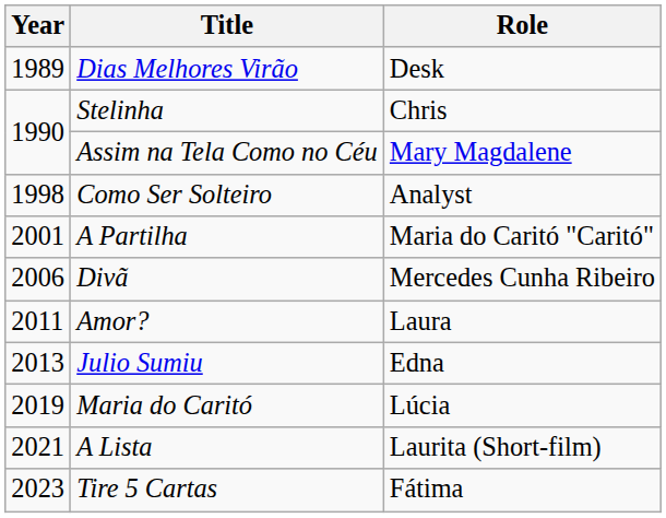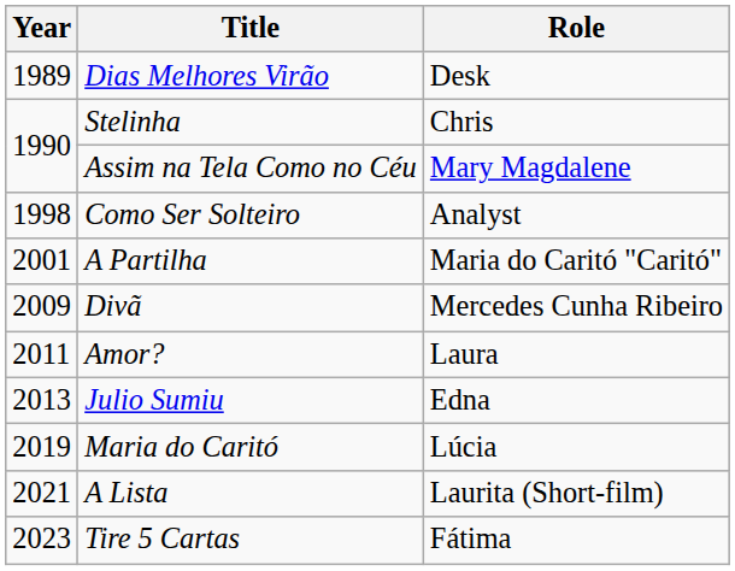Divã | Year: 2006 -> 2009
